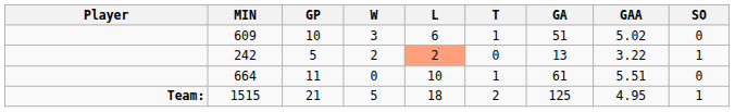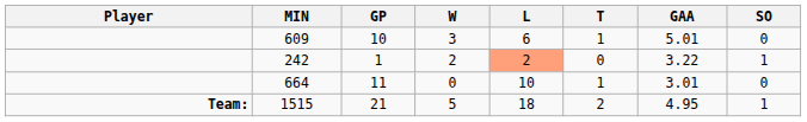- column: GA | 51 | 13 | 61 | 125
609 | GAA: 5.02 -> 5.01
242 | GP: 5 -> 1
664 | GAA: 5.51 -> 3.01
